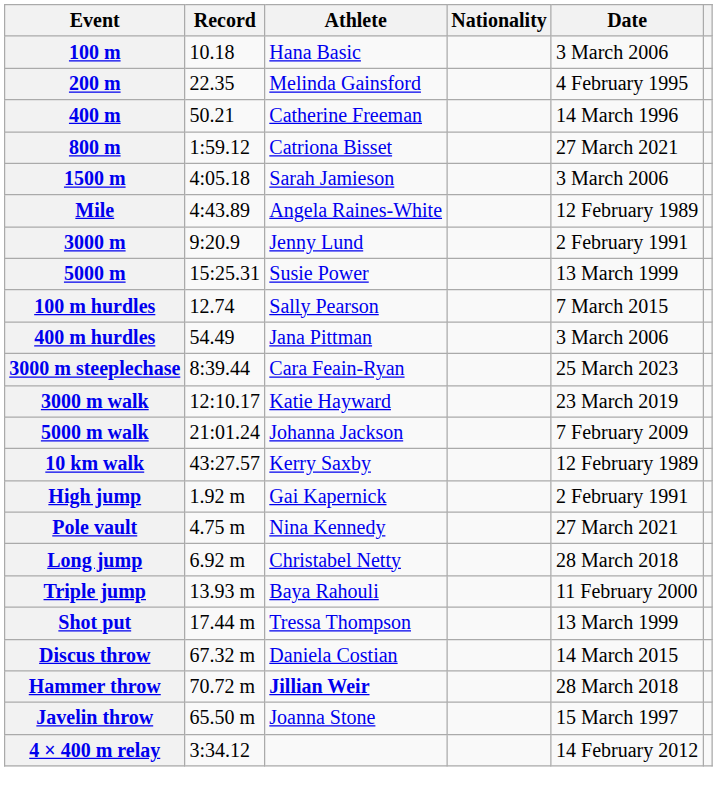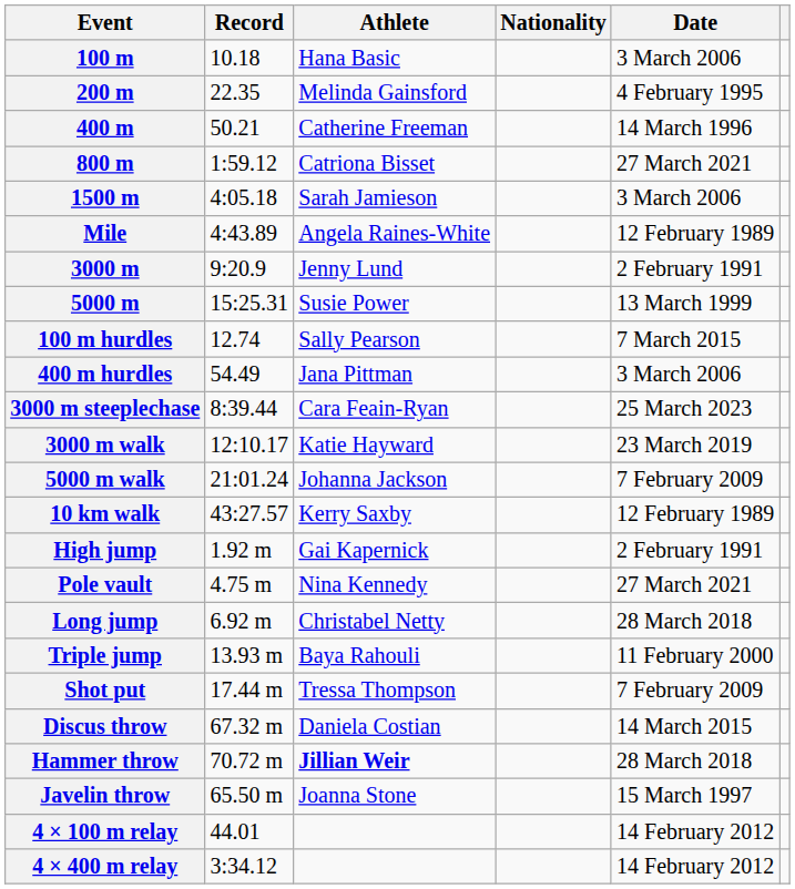Shot put | Date: 13 March 1999 -> 7 February 2009
+ row: 4 × 100 m relay | 44.01 | 14 February 2012
